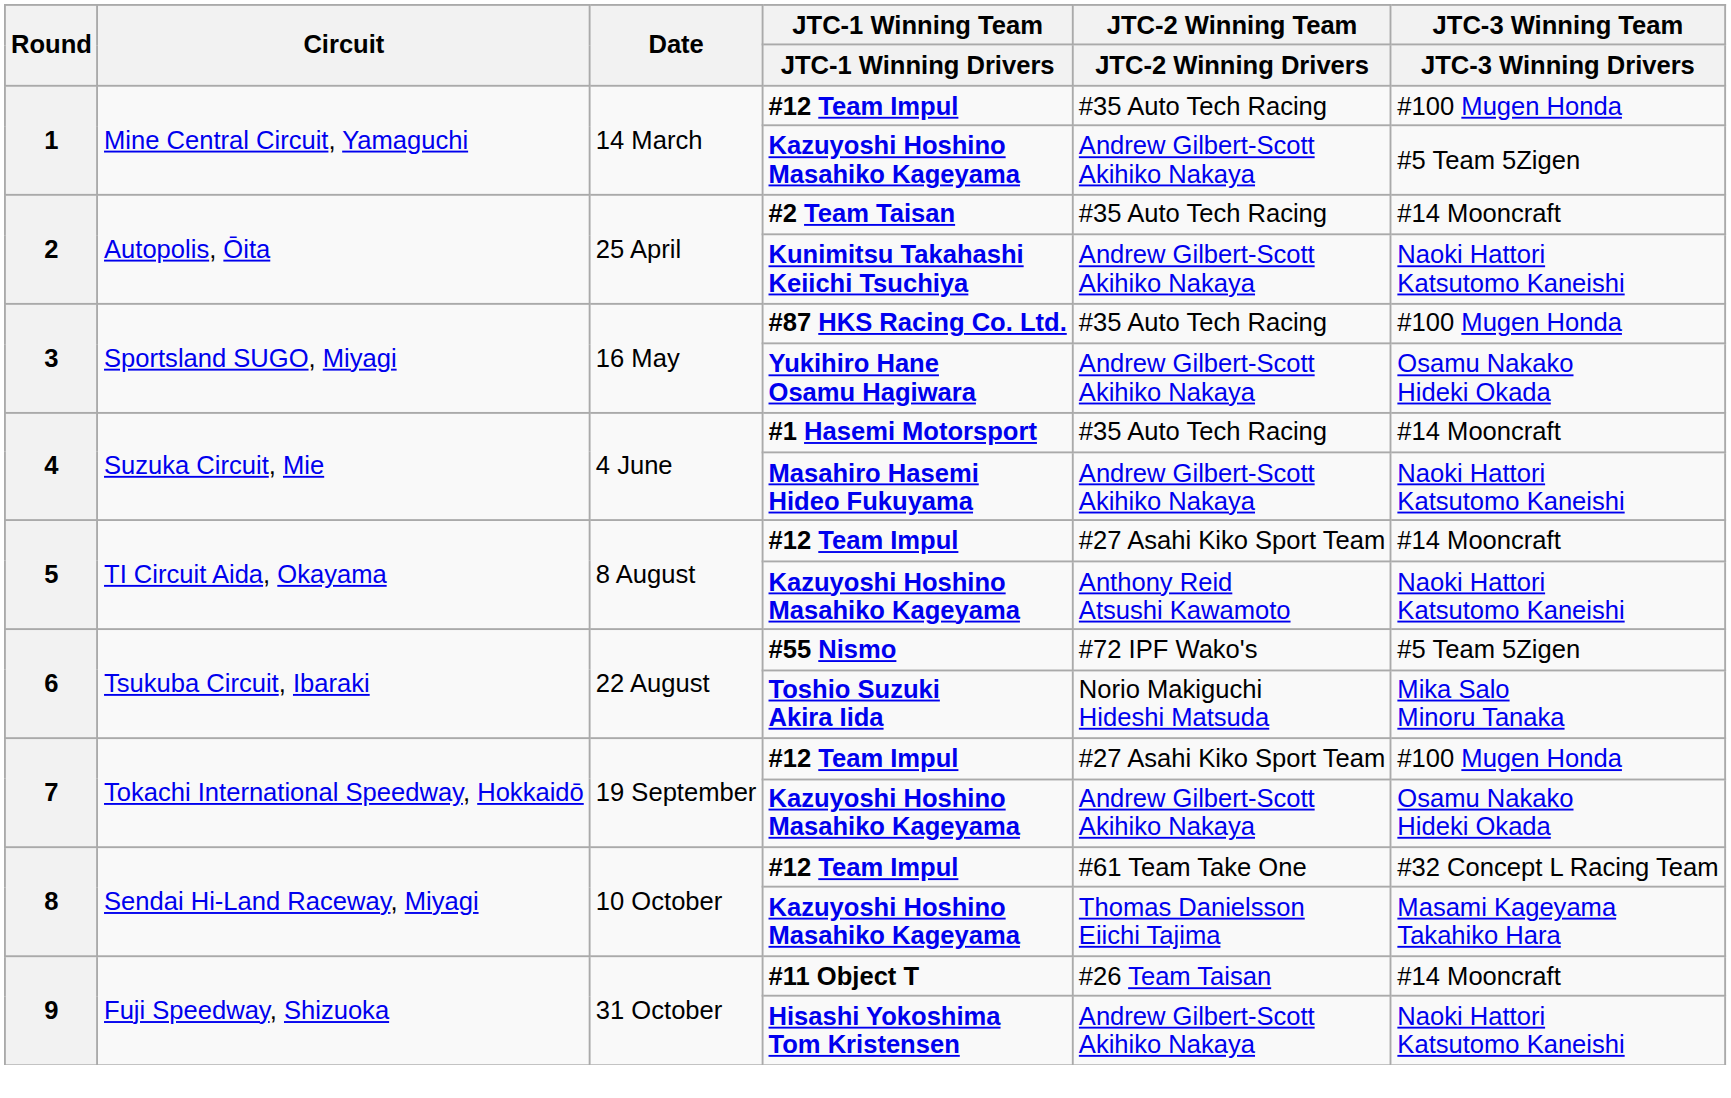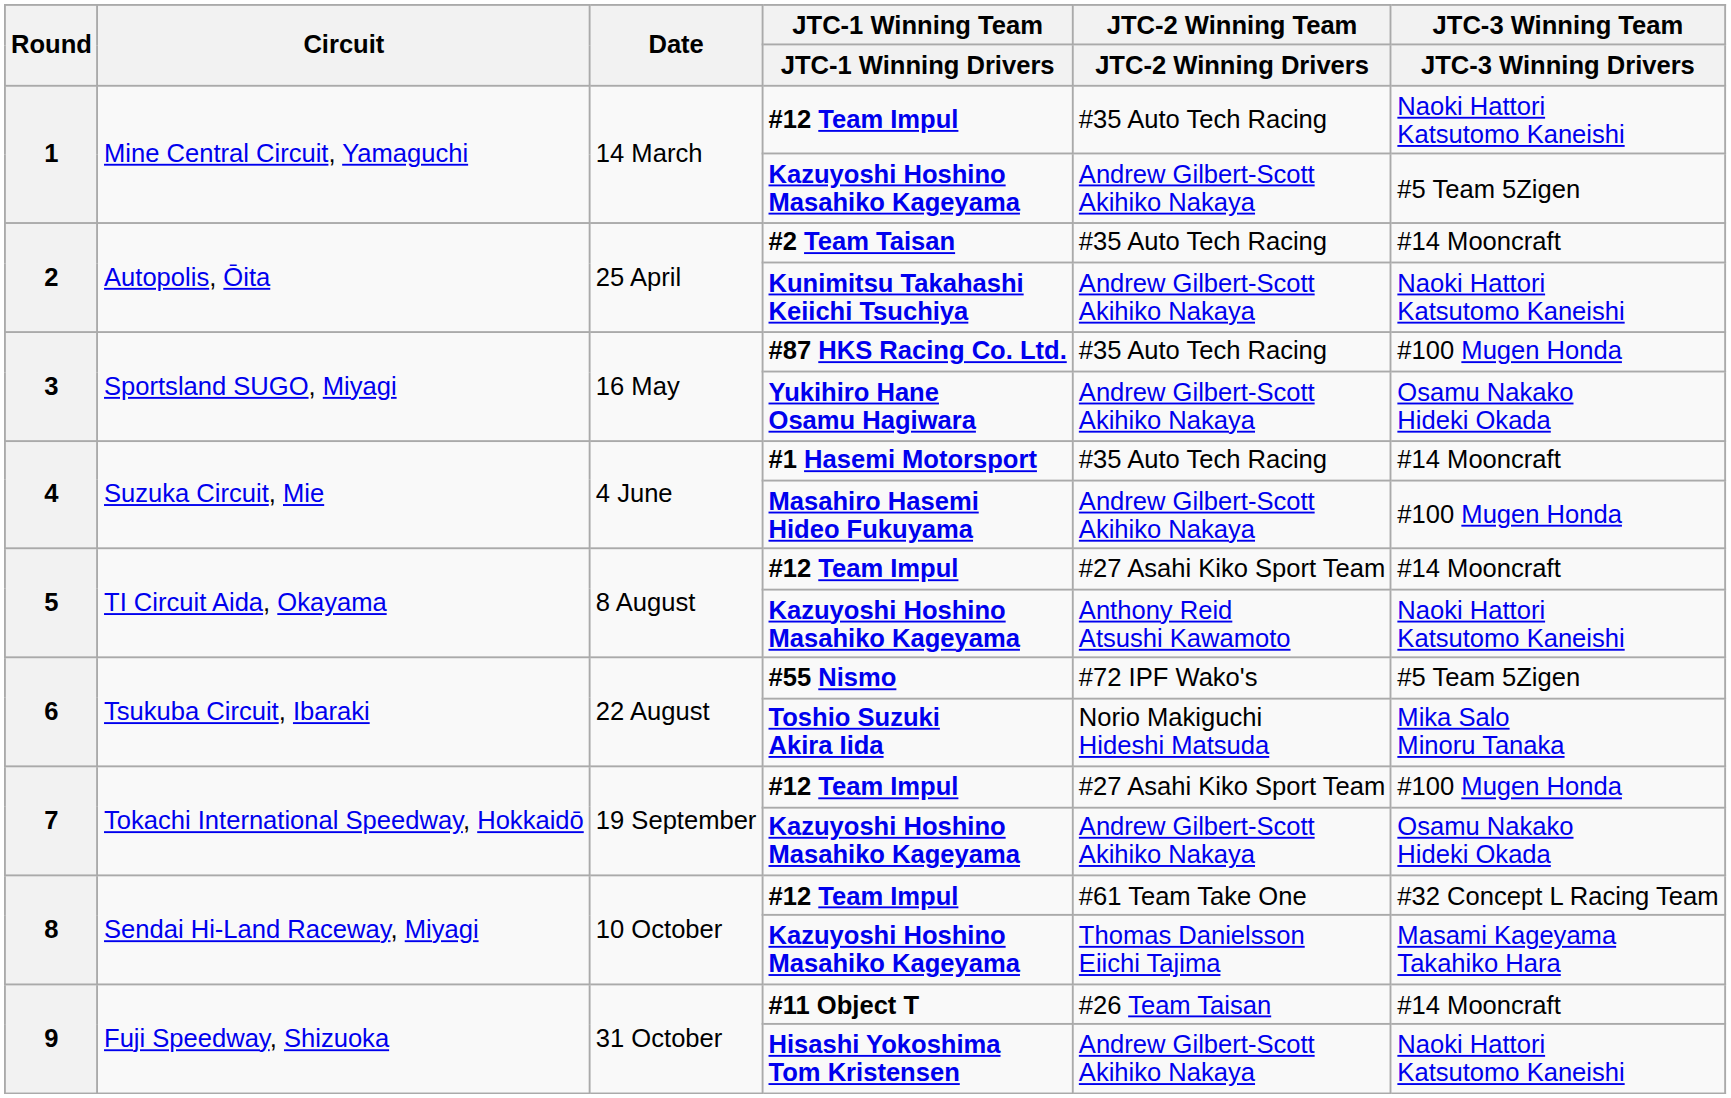1 / #12 Team Impul | JTC-3 Winning Team / JTC-3 Winning Drivers: #100 Mugen Honda -> Naoki Hattori Katsutomo Kaneishi
Masahiro Hasemi Hideo Fukuyama | JTC-3 Winning Team / JTC-3 Winning Drivers: Naoki Hattori Katsutomo Kaneishi -> #100 Mugen Honda
